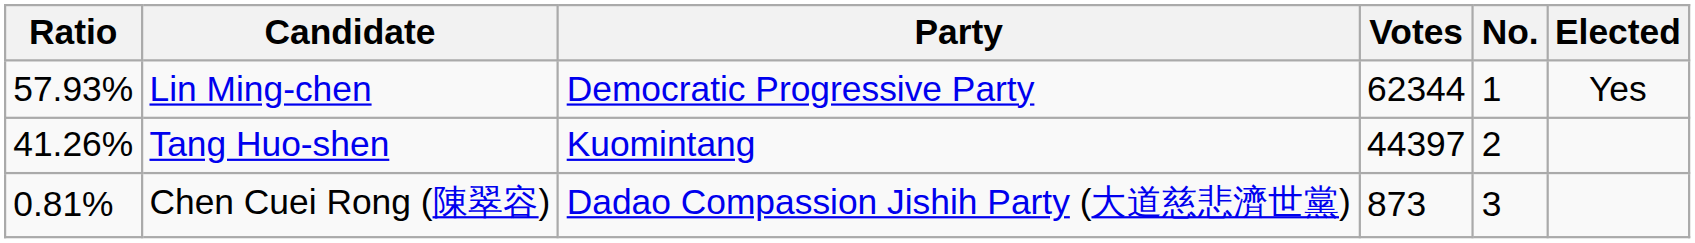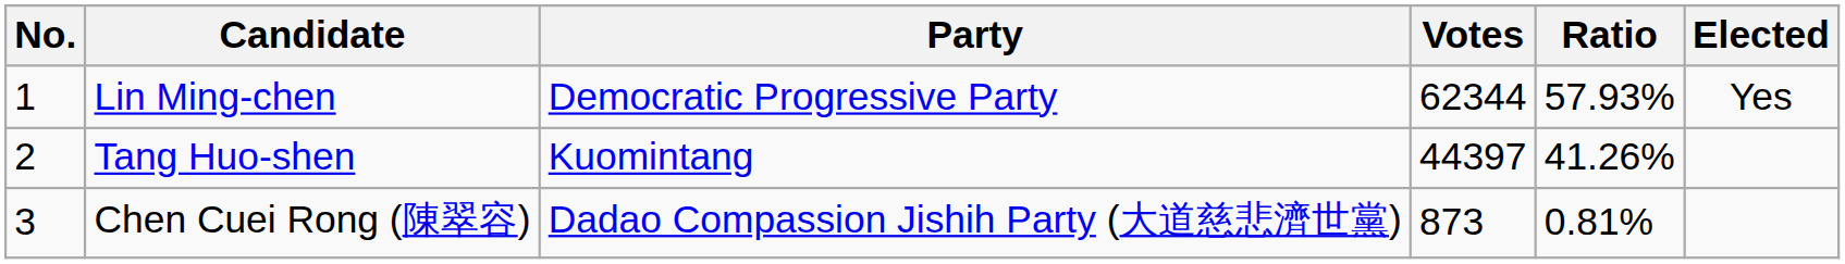columns swapped: No. <-> Ratio
